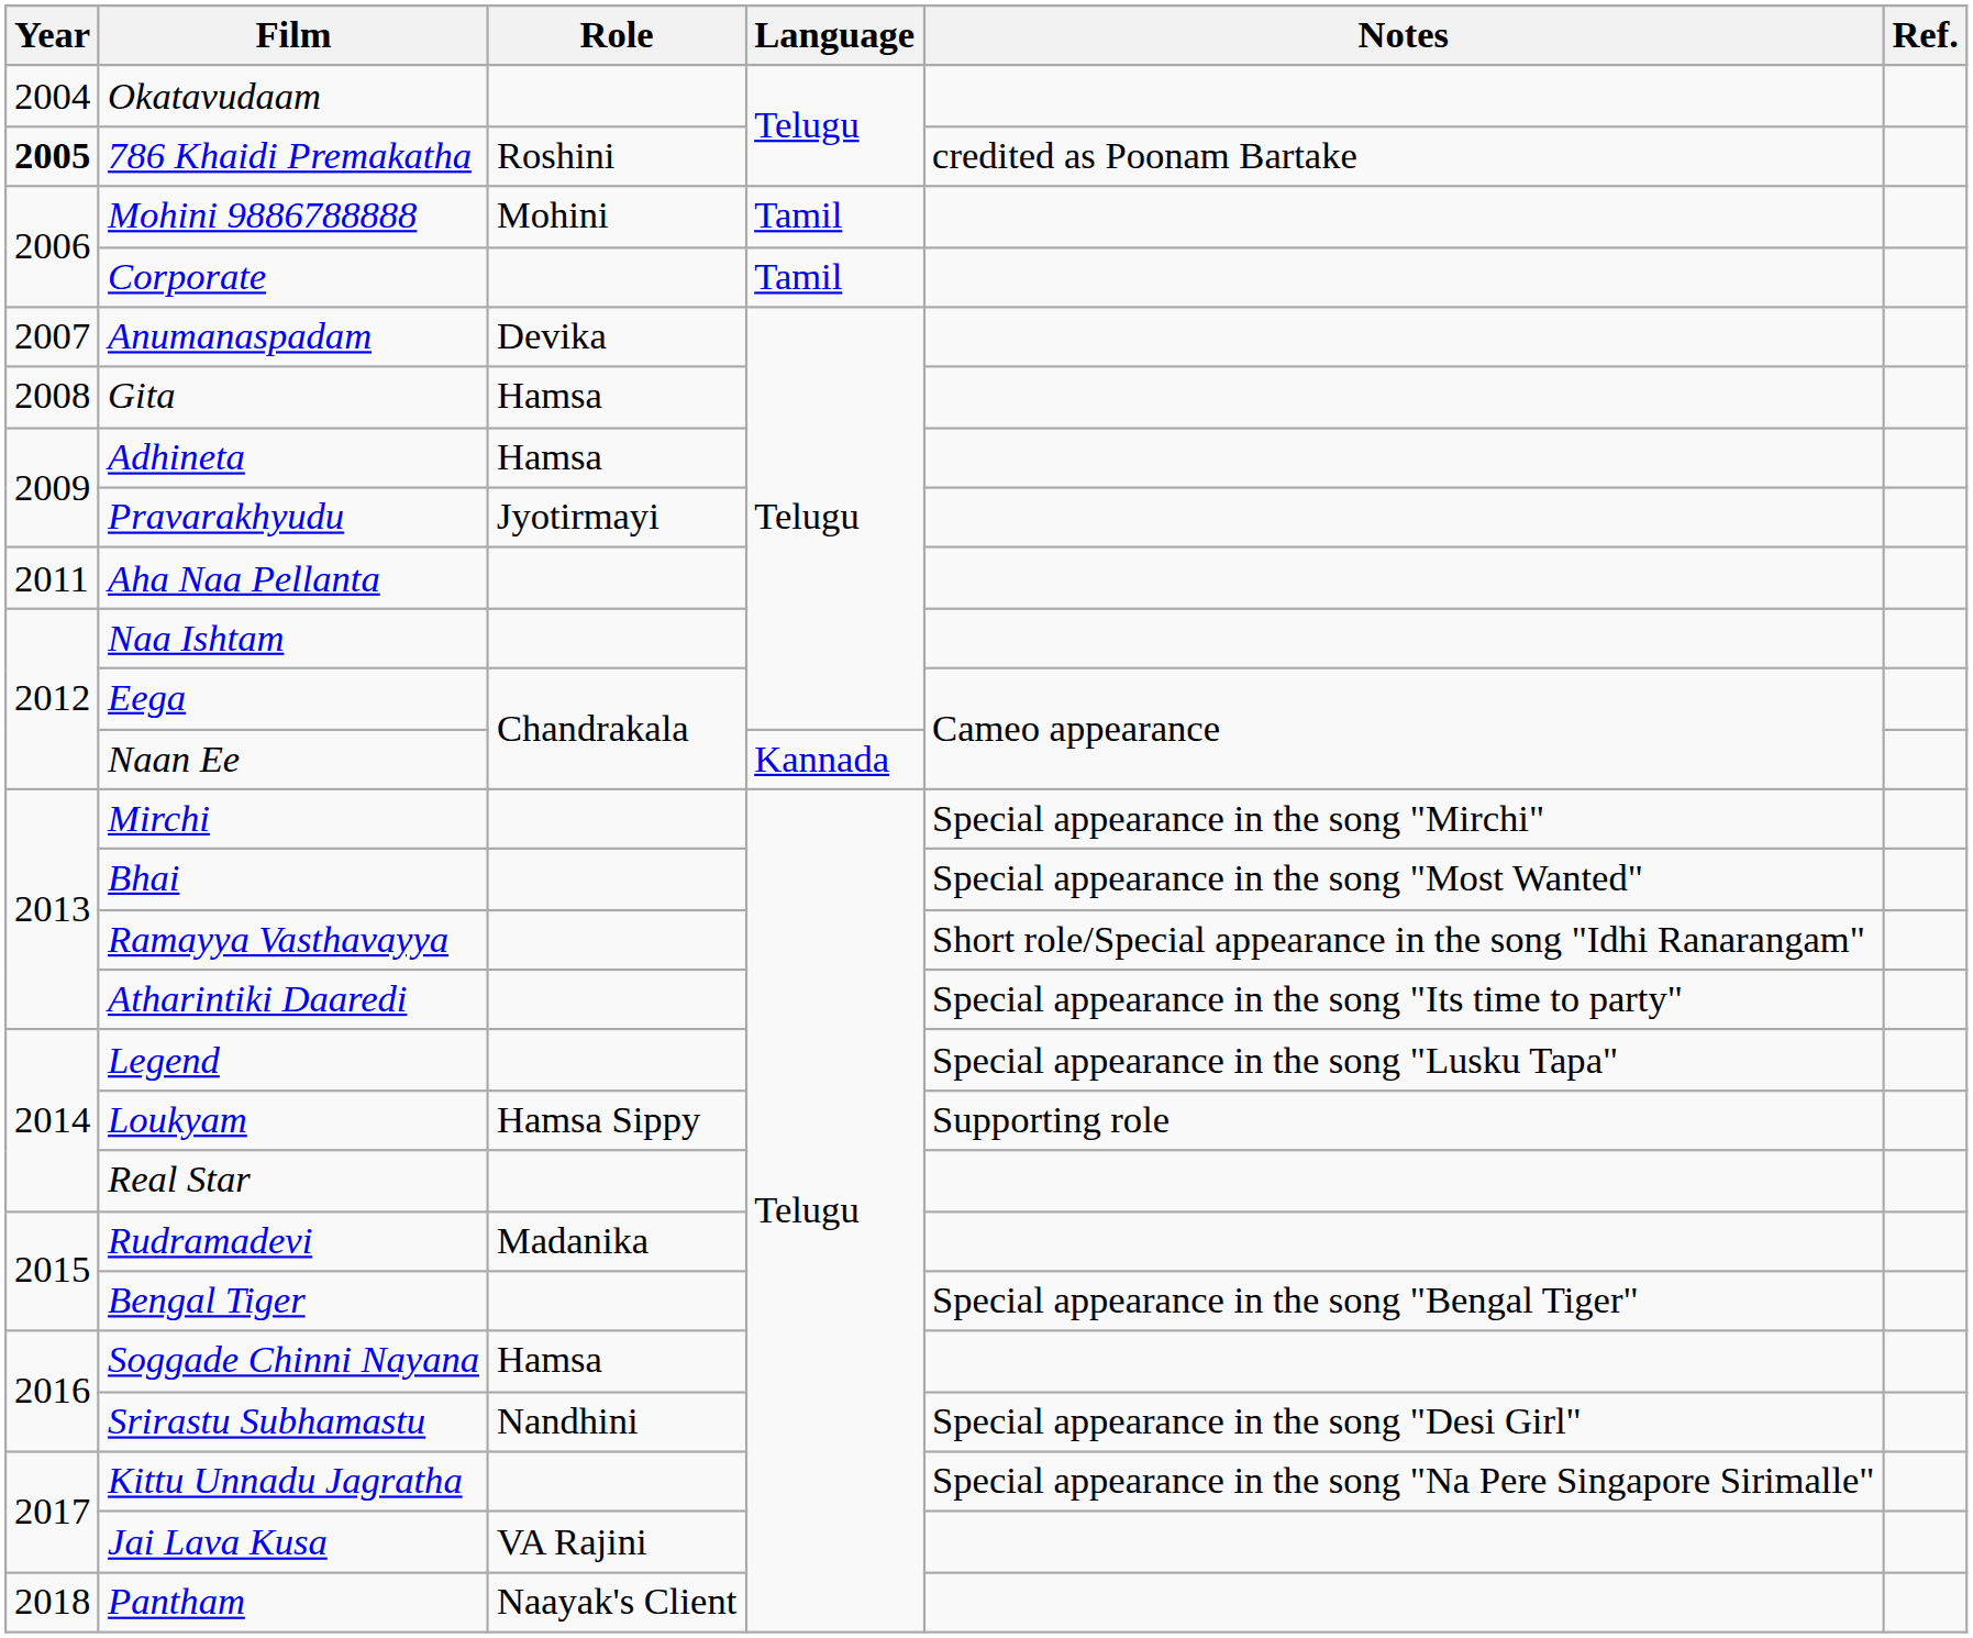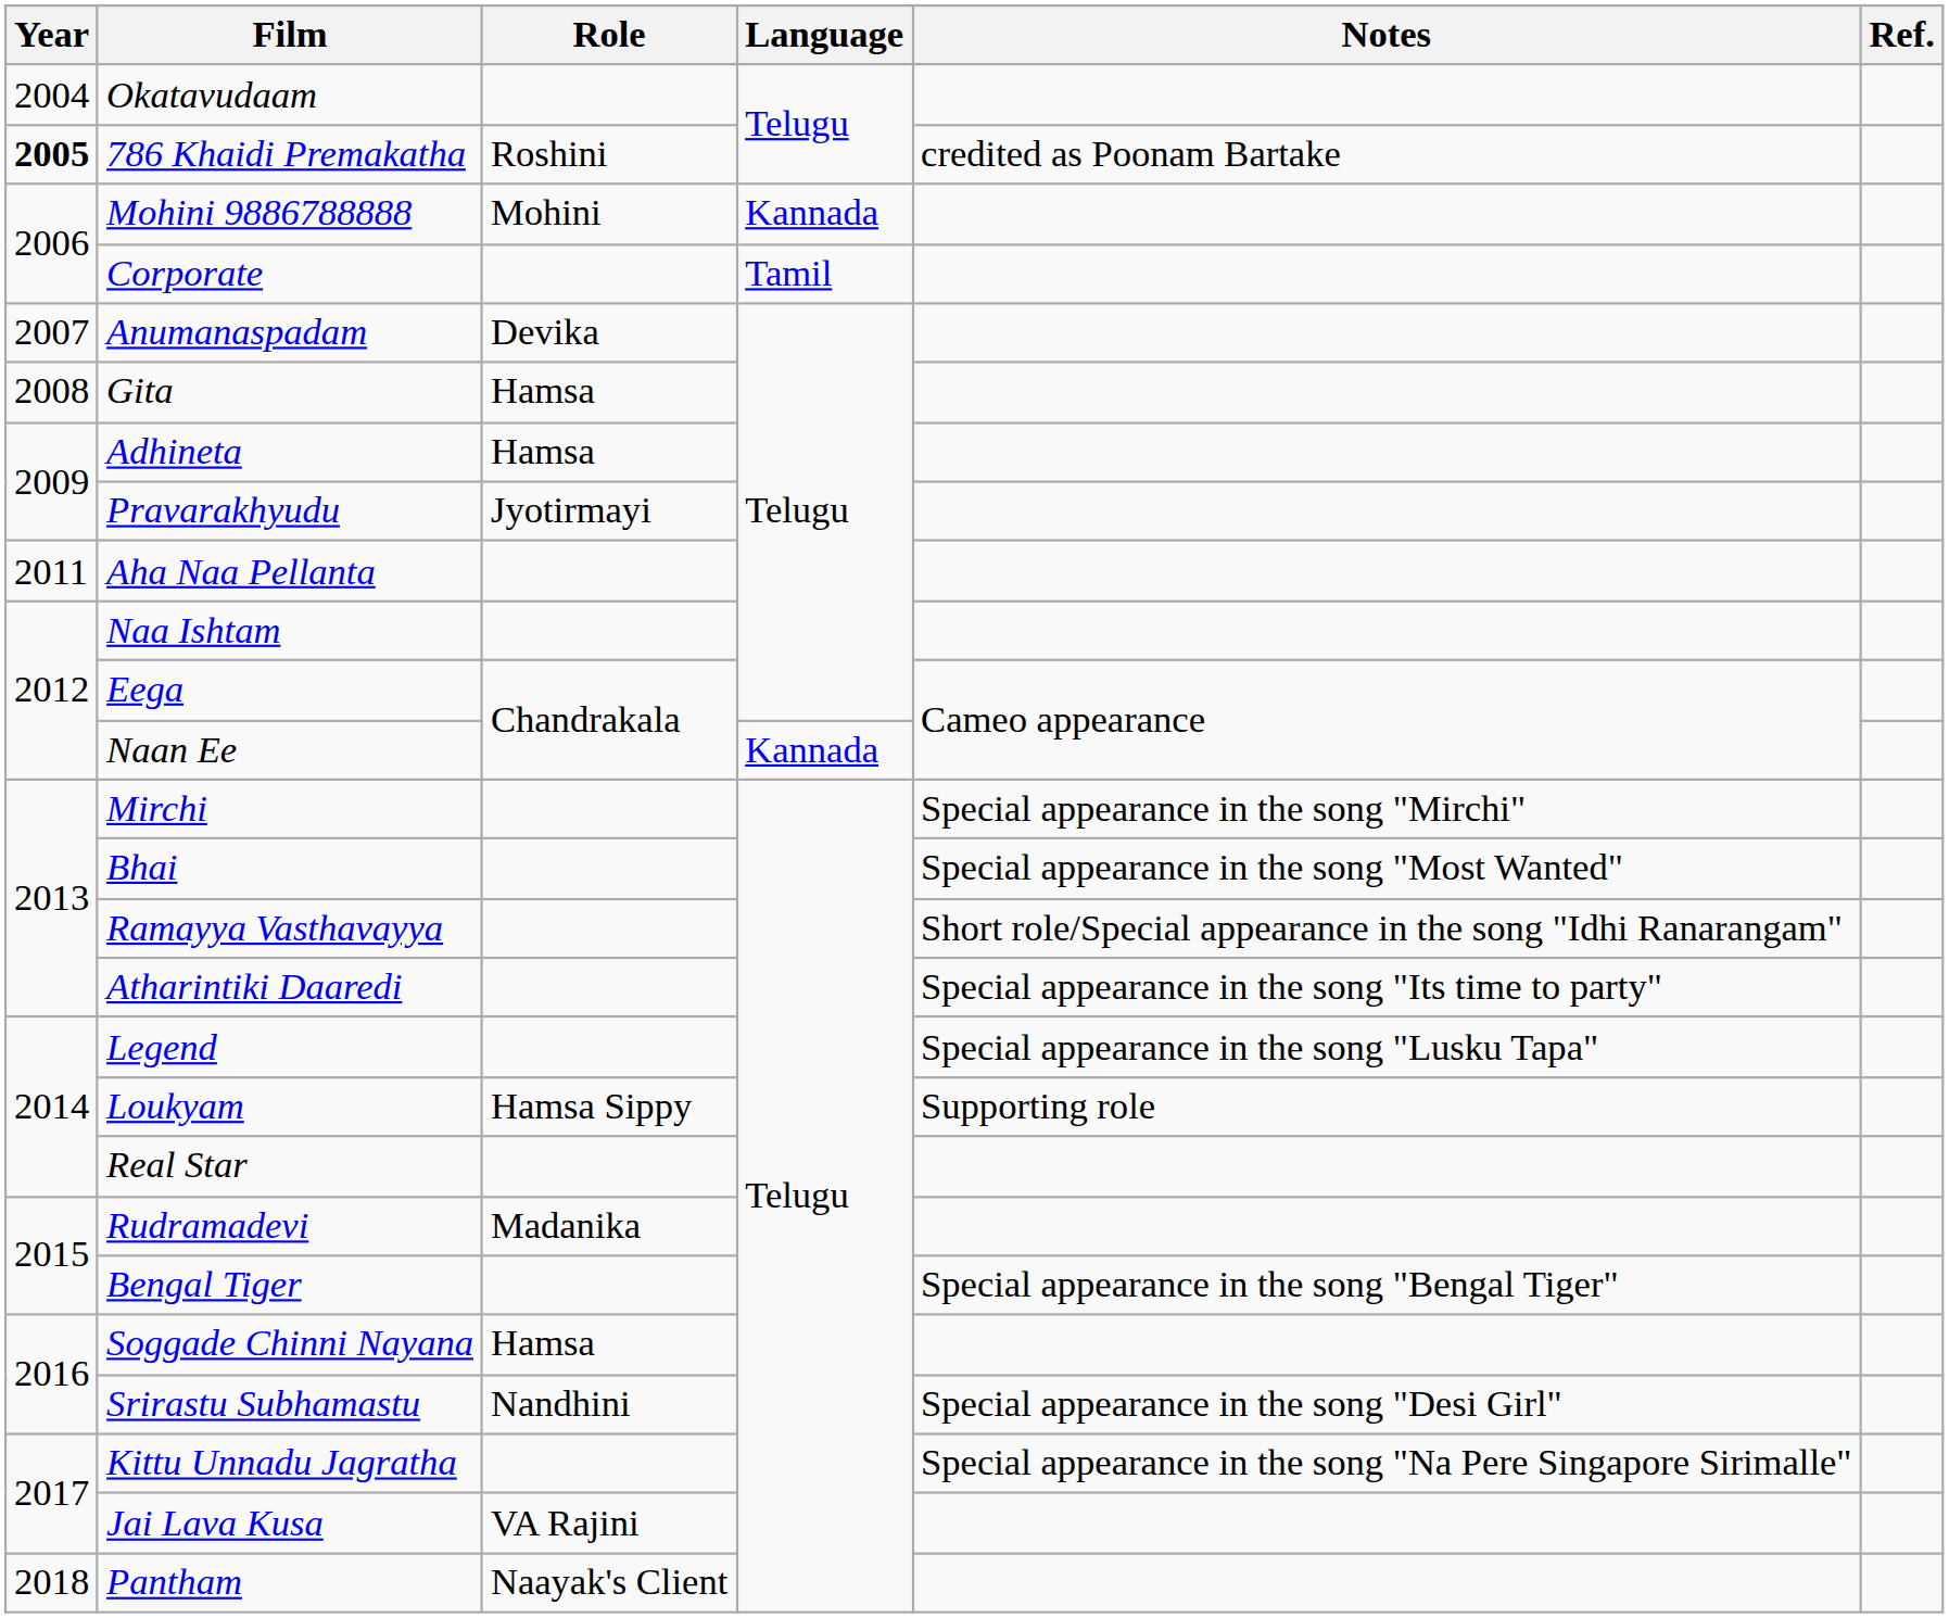Mohini 9886788888 | Language: Tamil -> Kannada
